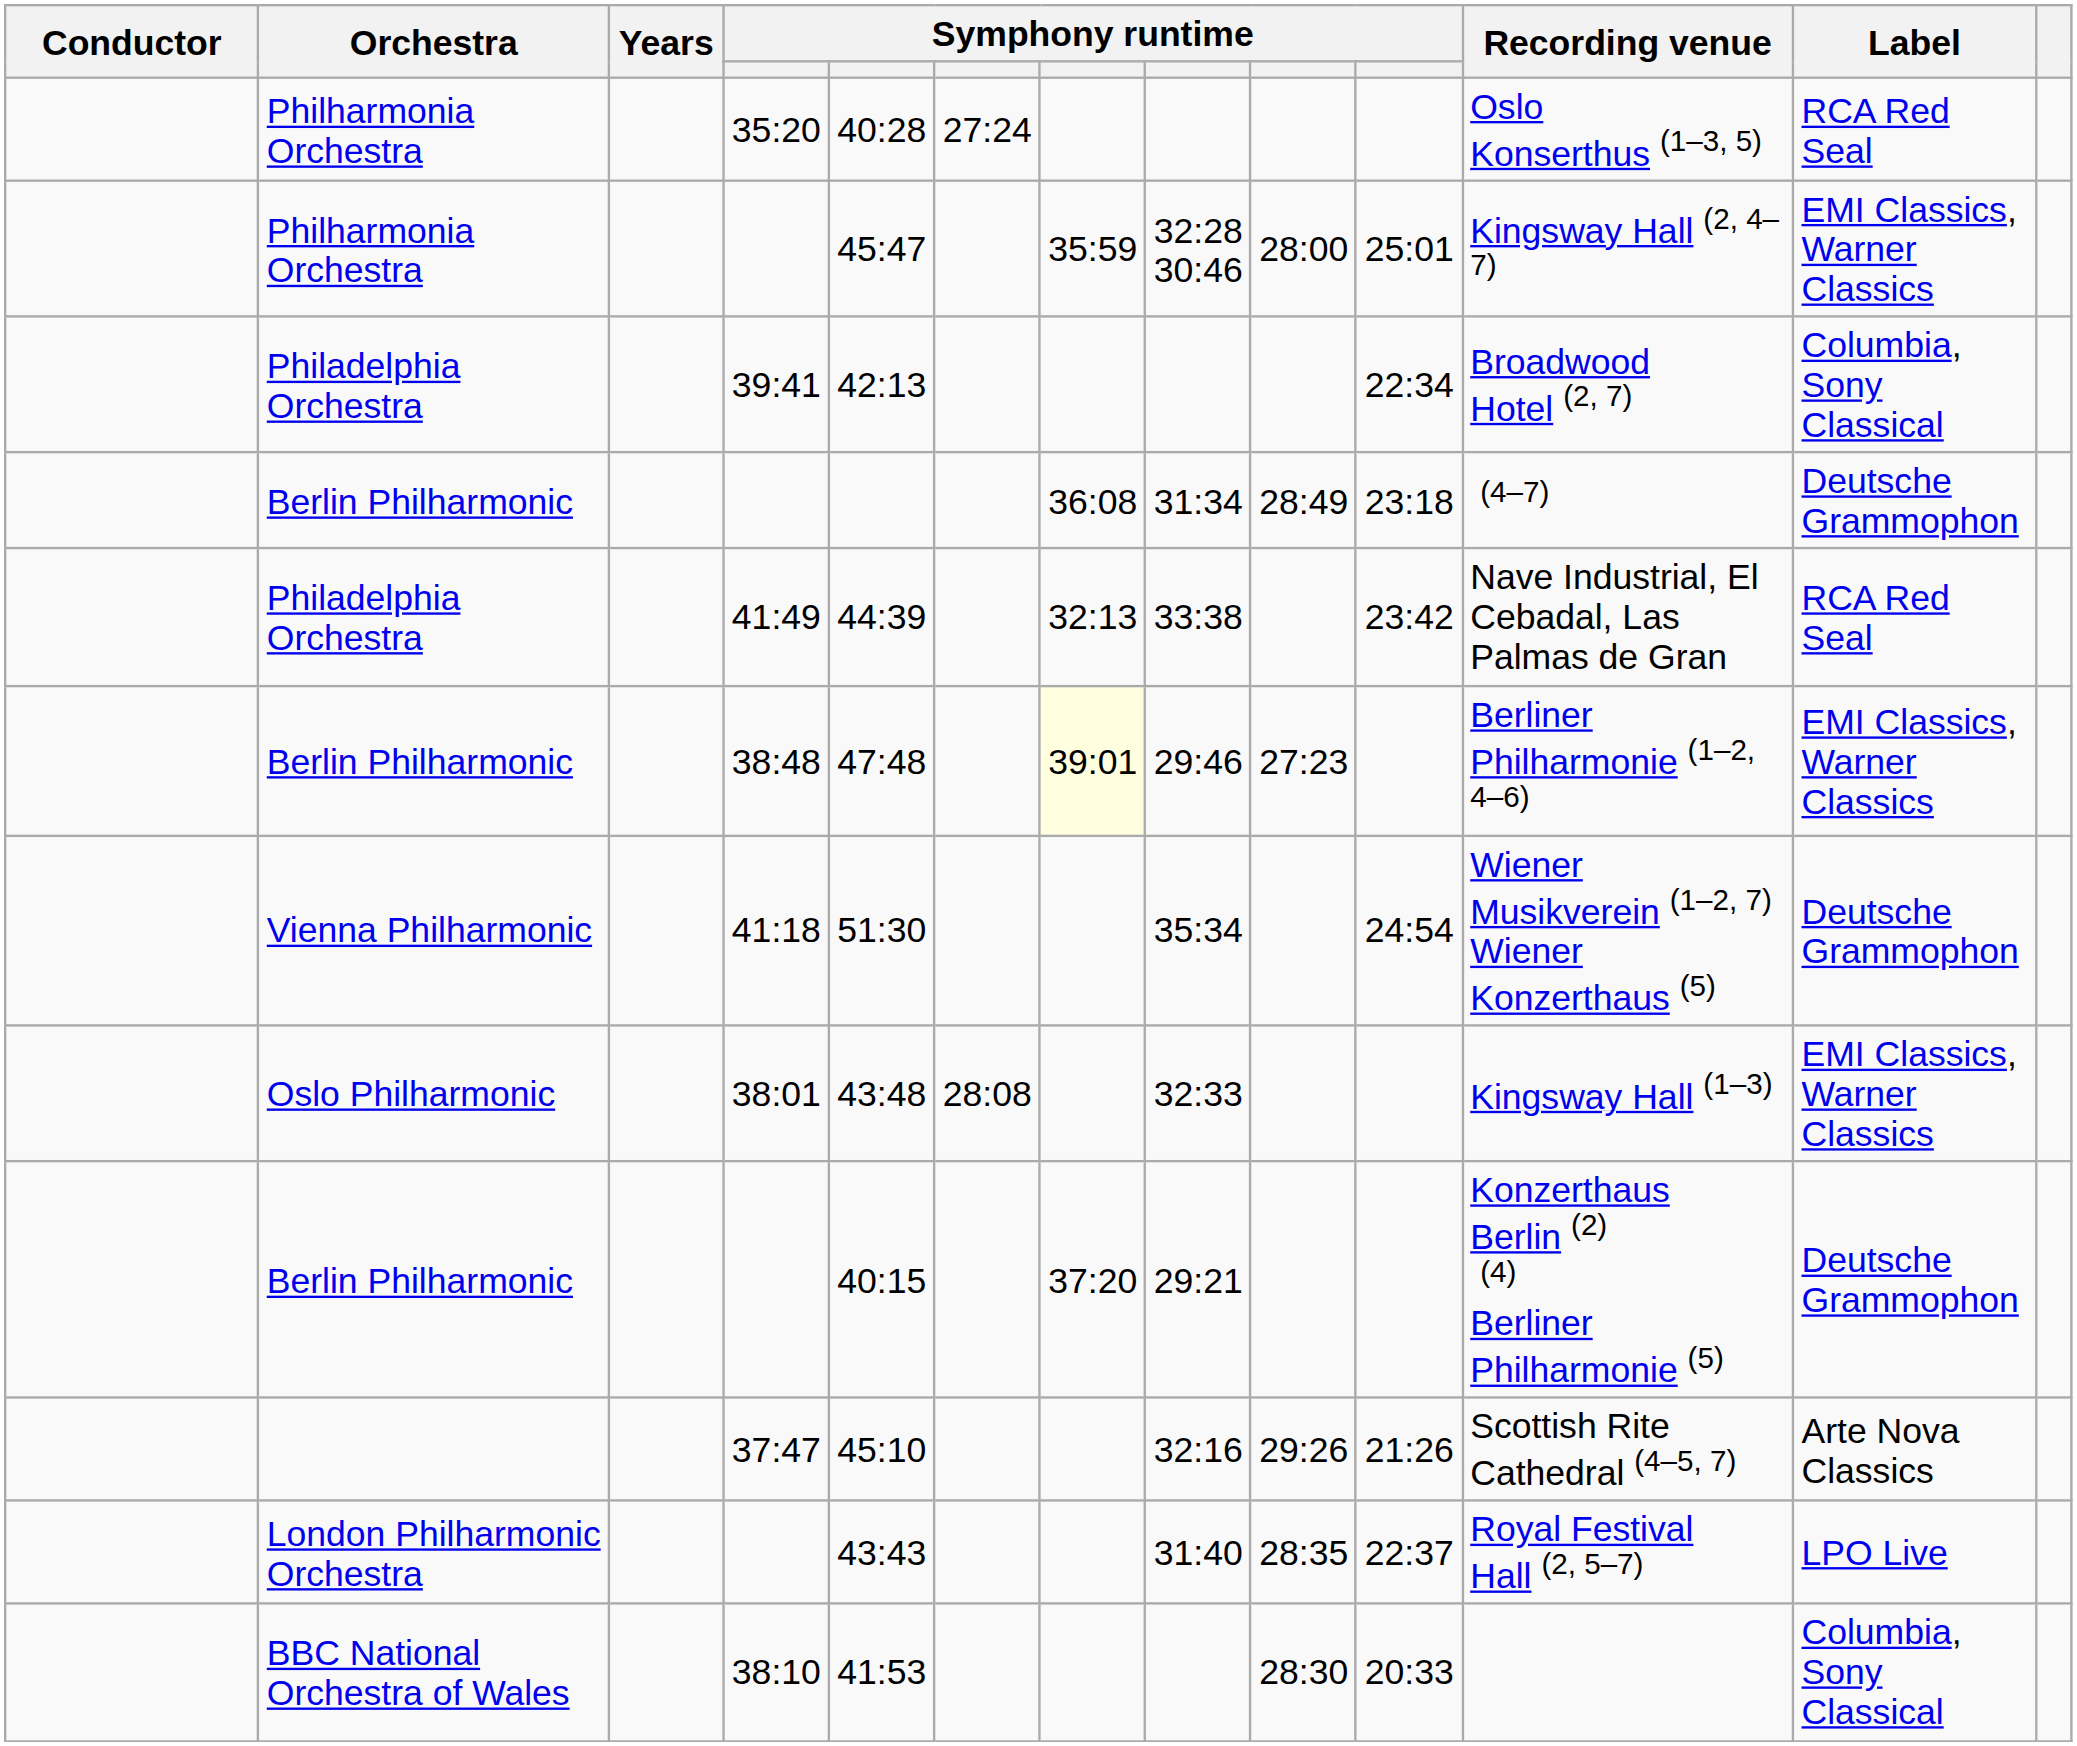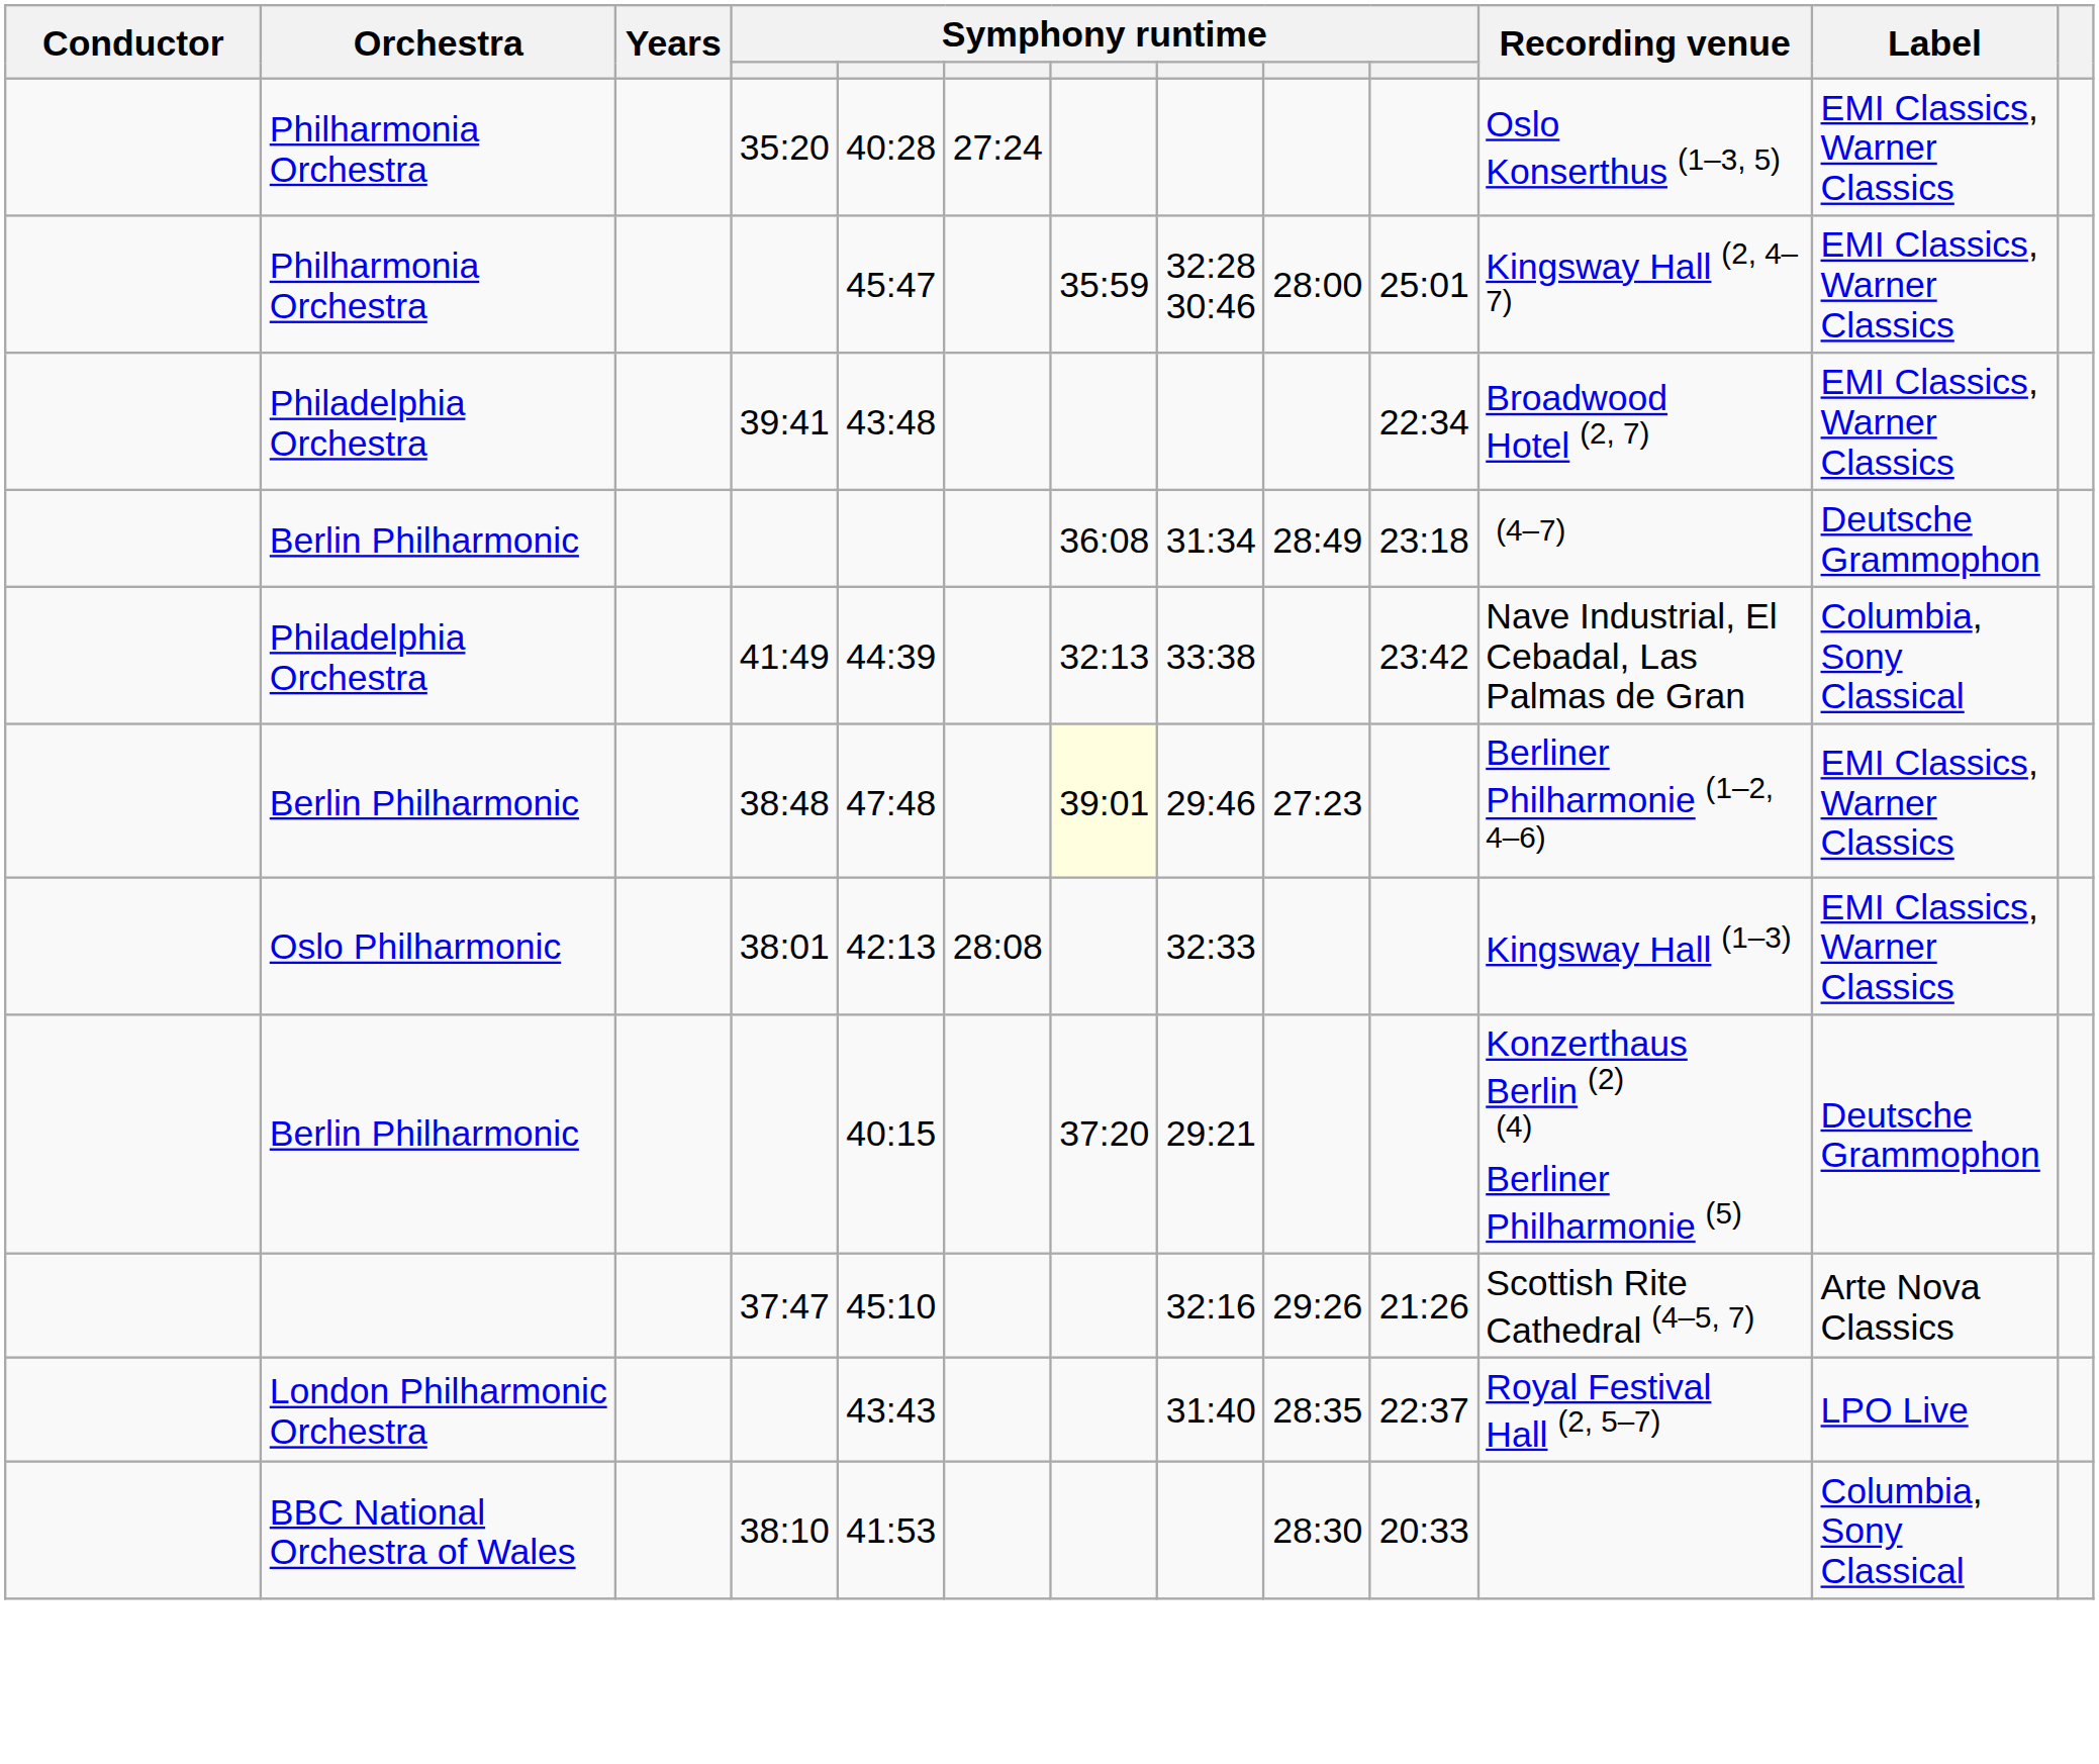35:20 | Label: RCA Red Seal -> EMI Classics, Warner Classics
39:41 | column 5: 42:13 -> 43:48
39:41 | Label: Columbia, Sony Classical -> EMI Classics, Warner Classics
41:49 | Label: RCA Red Seal -> Columbia, Sony Classical
- row: Vienna Philharmonic | 41:18 | 51:30 | 35:34 | 24:54 | Wiener Musikverein (1–2, 7) Wiener Konzerthaus (5) | Deutsche Grammophon
38:01 | column 5: 43:48 -> 42:13
